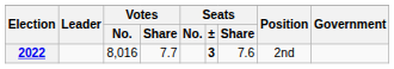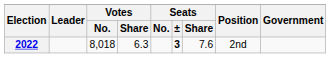2022 | Votes / No.: 8,016 -> 8,018
2022 | Votes / Share: 7.7 -> 6.3
